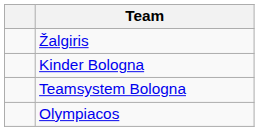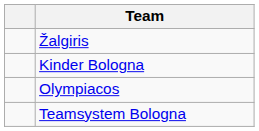rows swapped: Olympiacos <-> Teamsystem Bologna
